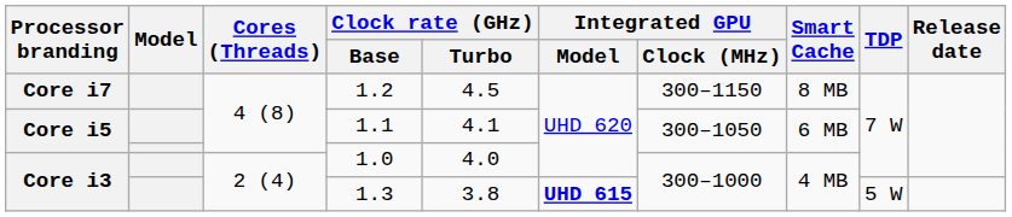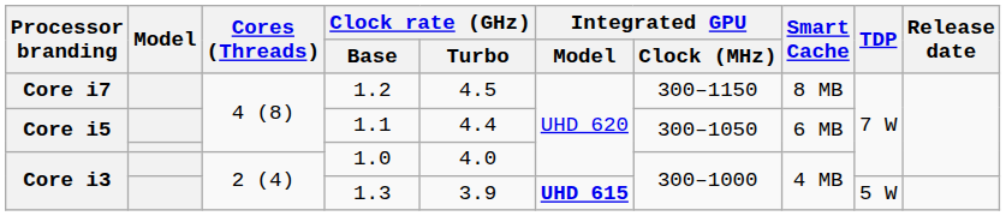1.1 | Clock rate (GHz) / Turbo: 4.1 -> 4.4
1.3 | Clock rate (GHz) / Turbo: 3.8 -> 3.9
